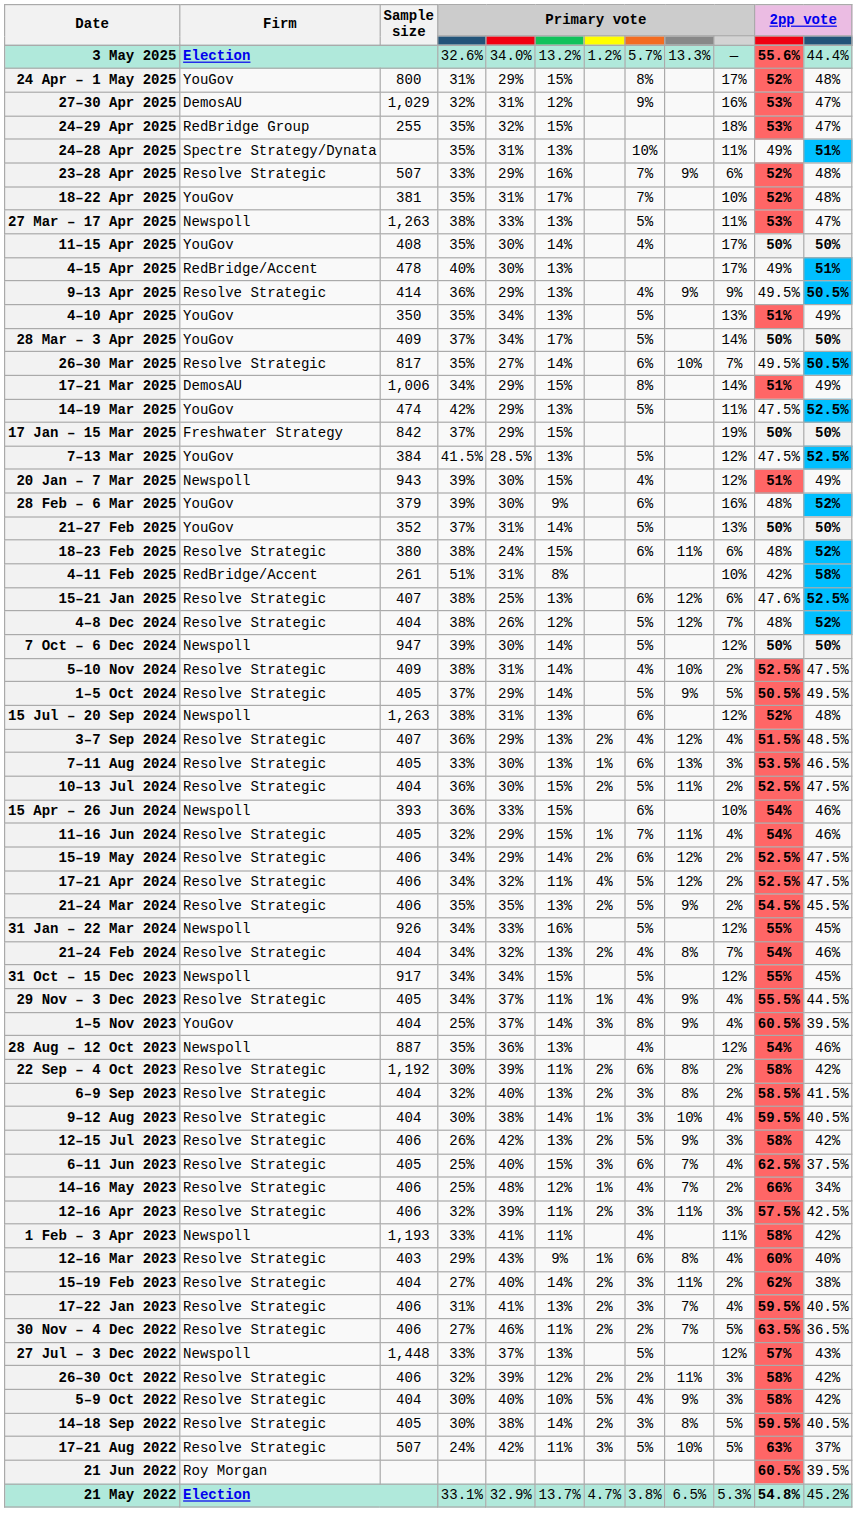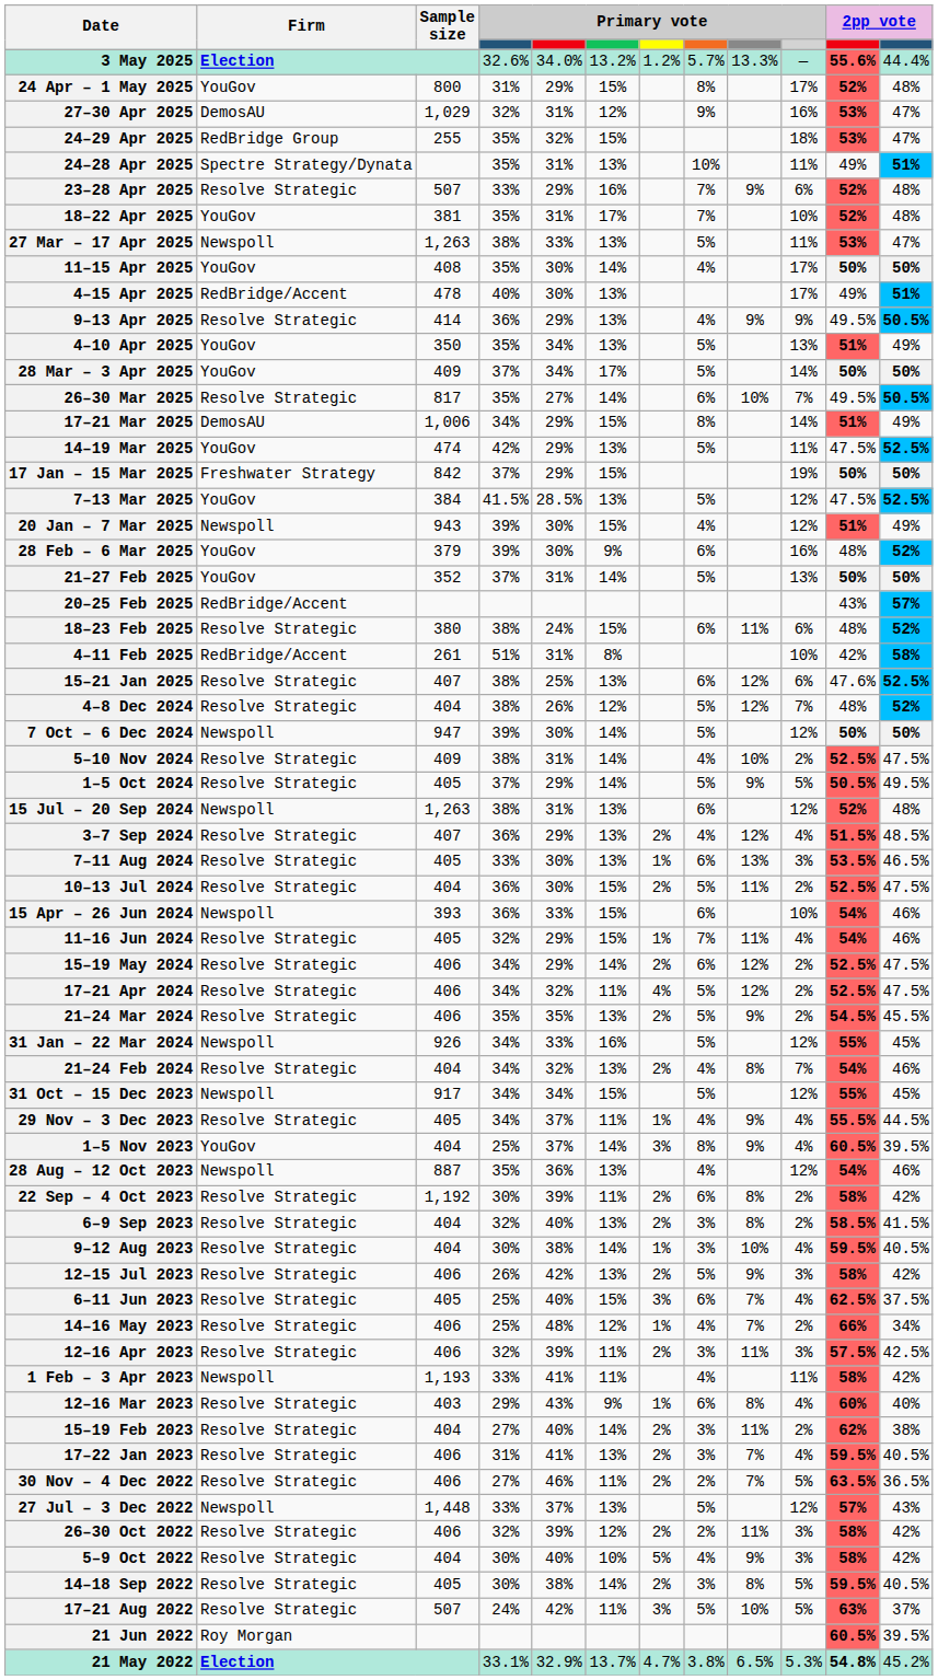+ row: 20–25 Feb 2025 | RedBridge/Accent | 43% | 57%
